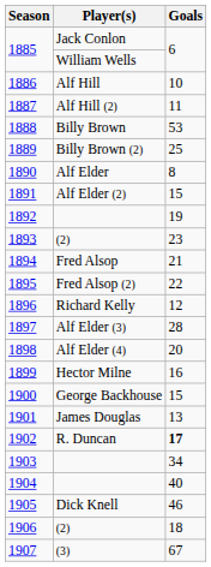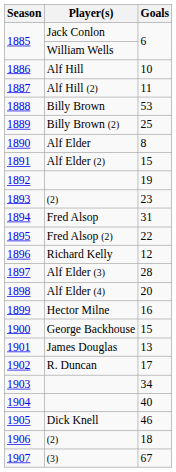1894 | Goals: 21 -> 31
1902 | Goals: bold -> normal
